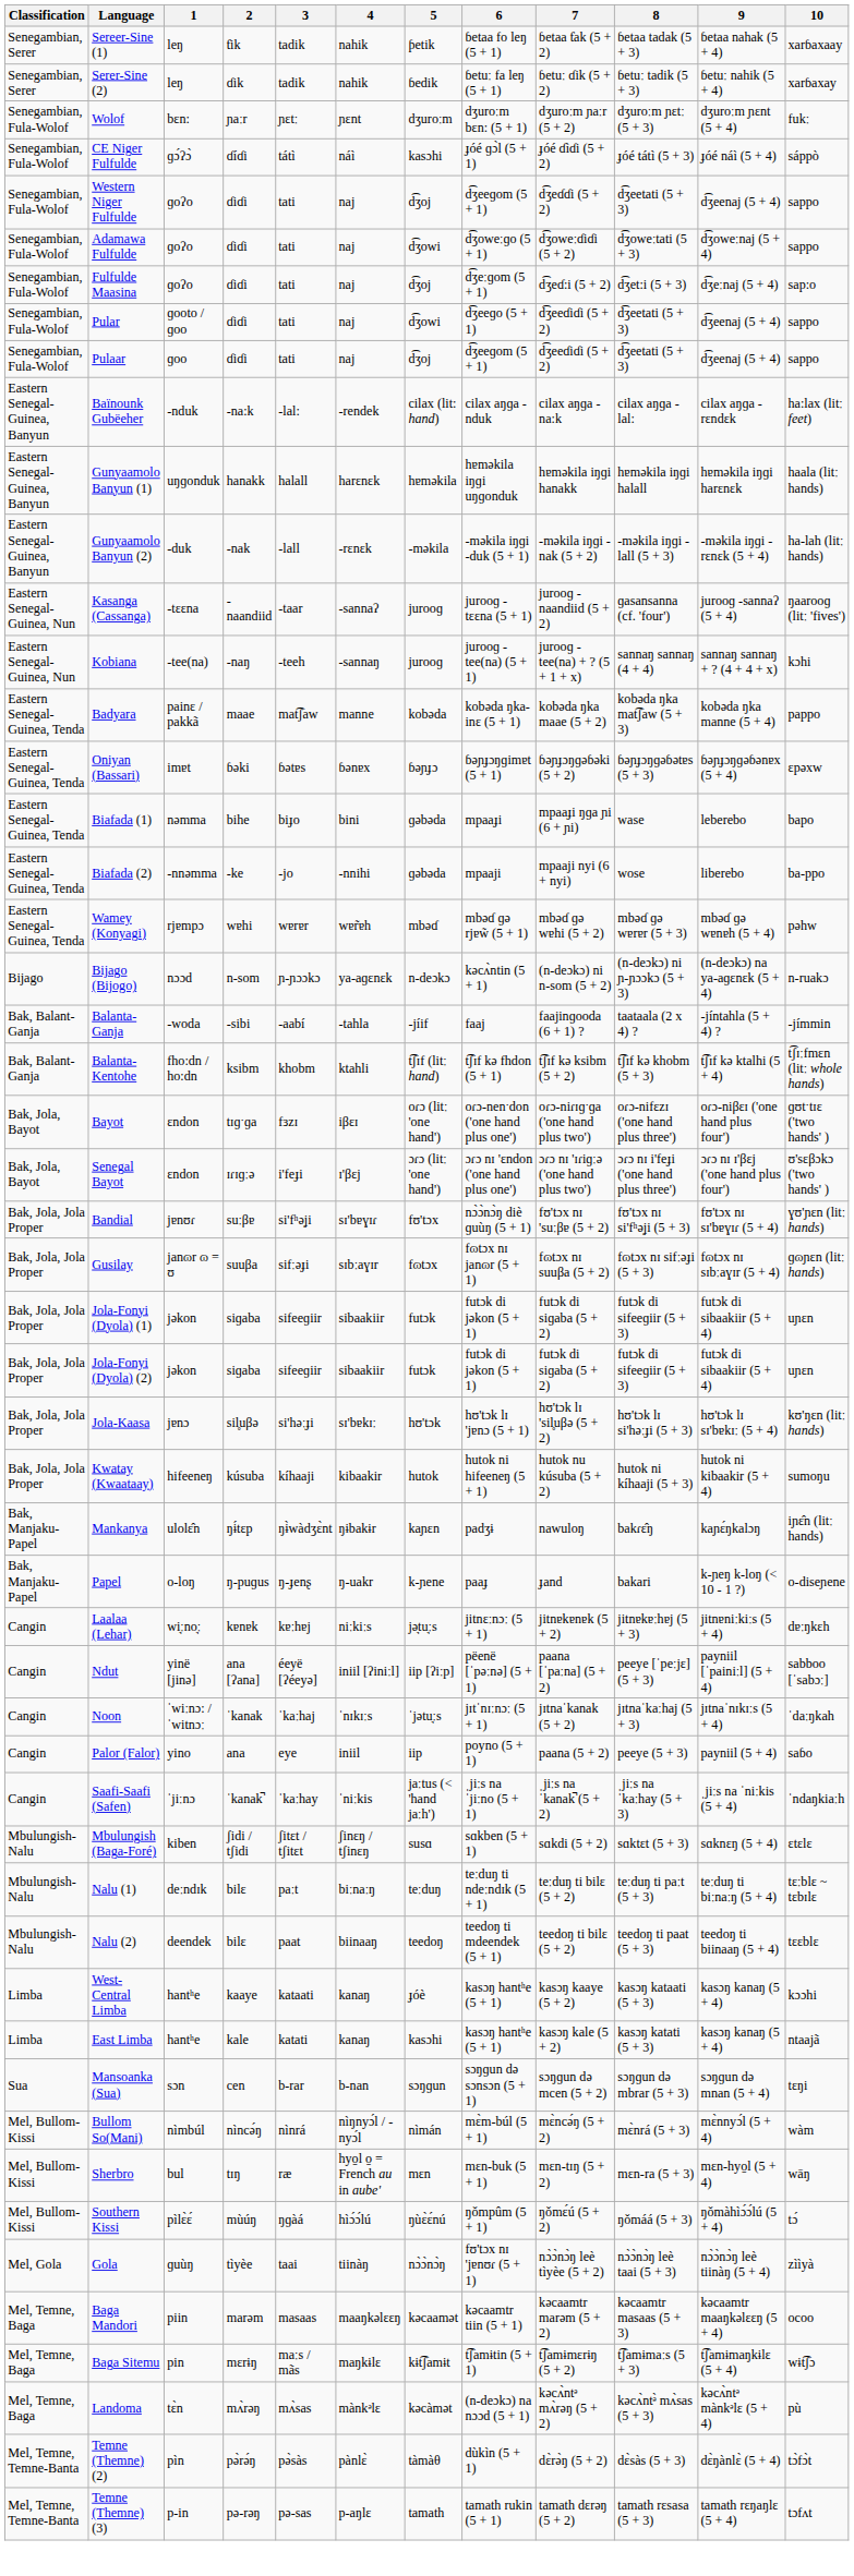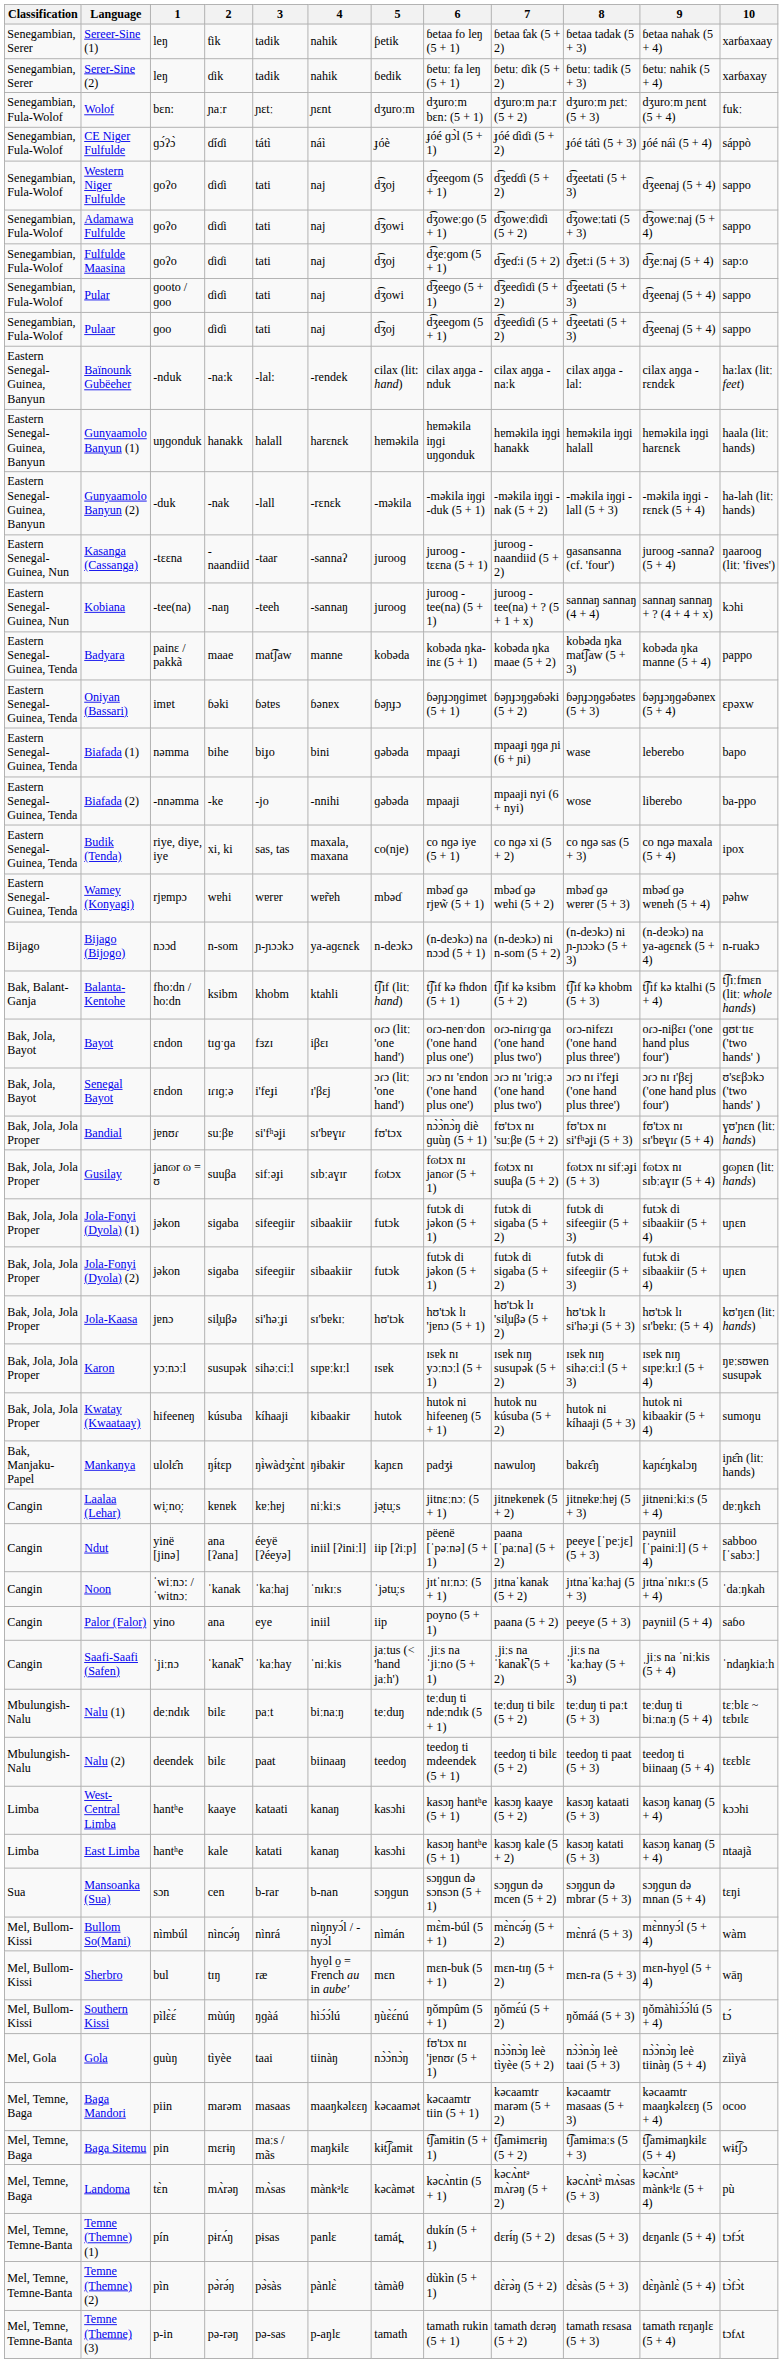CE Niger Fulfulde | 5: kasɔhi -> ɟóè
+ row: Eastern Senegal-Guinea, Tenda | Budik (Tenda) | riye, diye, iye | xi, ki | sas, tas | maxala, maxana | co(nje) | co nɡə iye (5 + 1) | co nɡə xi (5 + 2) | co nɡə sas (5 + 3) | co nɡə maxala (5 + 4) | ipox
Bijago (Bijogo) | 6: kəcʌ̀ntin (5 + 1) -> (n-deɔkɔ) na nɔɔd (5 + 1)
- row: Bak, Balant-Ganja | Balanta-Ganja | -woda | -sibi | -aabí | -tahla | -jíif | faaj | faajinɡooda (6 + 1) ? | taataala (2 x 4) ? | -jíntahla (5 + 4) ? | -jímmin
+ row: Bak, Jola, Jola Proper | Karon | yɔːnɔːl | susupək | sihəːciːl | sɪpɐːkɪːl | ɪsɐk | ɪsɐk nɪ yɔːnɔːl (5 + 1) | ɪsɐk nɪŋ susupək (5 + 2) | ɪsɐk nɪŋ sihəːciːl (5 + 3) | ɪsɐk nɪŋ sɪpɐːkɪːl (5 + 4) | ŋɐːsʊwɐn susupək
- row: Bak, Manjaku-Papel | Papel | o-loŋ | ŋ-puɡus | ŋ-ɟenʂ | ŋ-uakr | k-ɲene | paaɟ | ɟand | bakari | k-ɲeŋ k-loŋ (< 10 - 1 ?) | o-diseɲene
- row: Mbulungish-Nalu | Mbulungish (Baga-Foré) | kiben | ʃidi / tʃidi | ʃitɛt / tʃitɛt | ʃinɛŋ / tʃinɛŋ | susɑ | sɑkben (5 + 1) | sɑkdi (5 + 2) | sɑktɛt (5 + 3) | sɑknɛŋ (5 + 4) | ɛtɛlɛ
West-Central Limba | 5: ɟóè -> kasɔhi
Landoma | 6: (n-deɔkɔ) na nɔɔd (5 + 1) -> kəcʌ̀ntin (5 + 1)
+ row: Mel, Temne, Temne-Banta | Temne (Themne) (1) | pín | pɨrʌ́ŋ | pɨsas | panlɛ | tamát̪ | dukín (5 + 1) | dɛrɨ́ŋ (5 + 2) | dɛsas (5 + 3) | dɛŋanlɛ (5 + 4) | tɔfɔ́t
